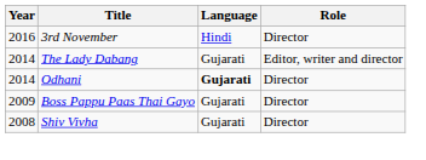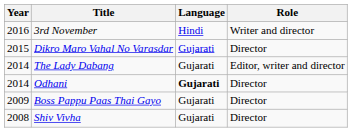3rd November | Role: Director -> Writer and director
+ row: 2015 | Dikro Maro Vahal No Varasdar | Gujarati | Director
